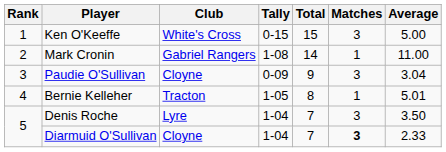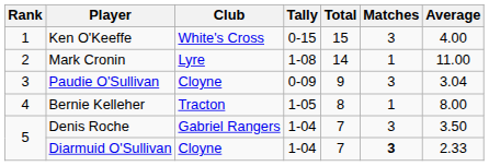Ken O'Keeffe | Average: 5.00 -> 4.00
Mark Cronin | Club: Gabriel Rangers -> Lyre
Bernie Kelleher | Average: 5.01 -> 8.00
Denis Roche | Club: Lyre -> Gabriel Rangers
